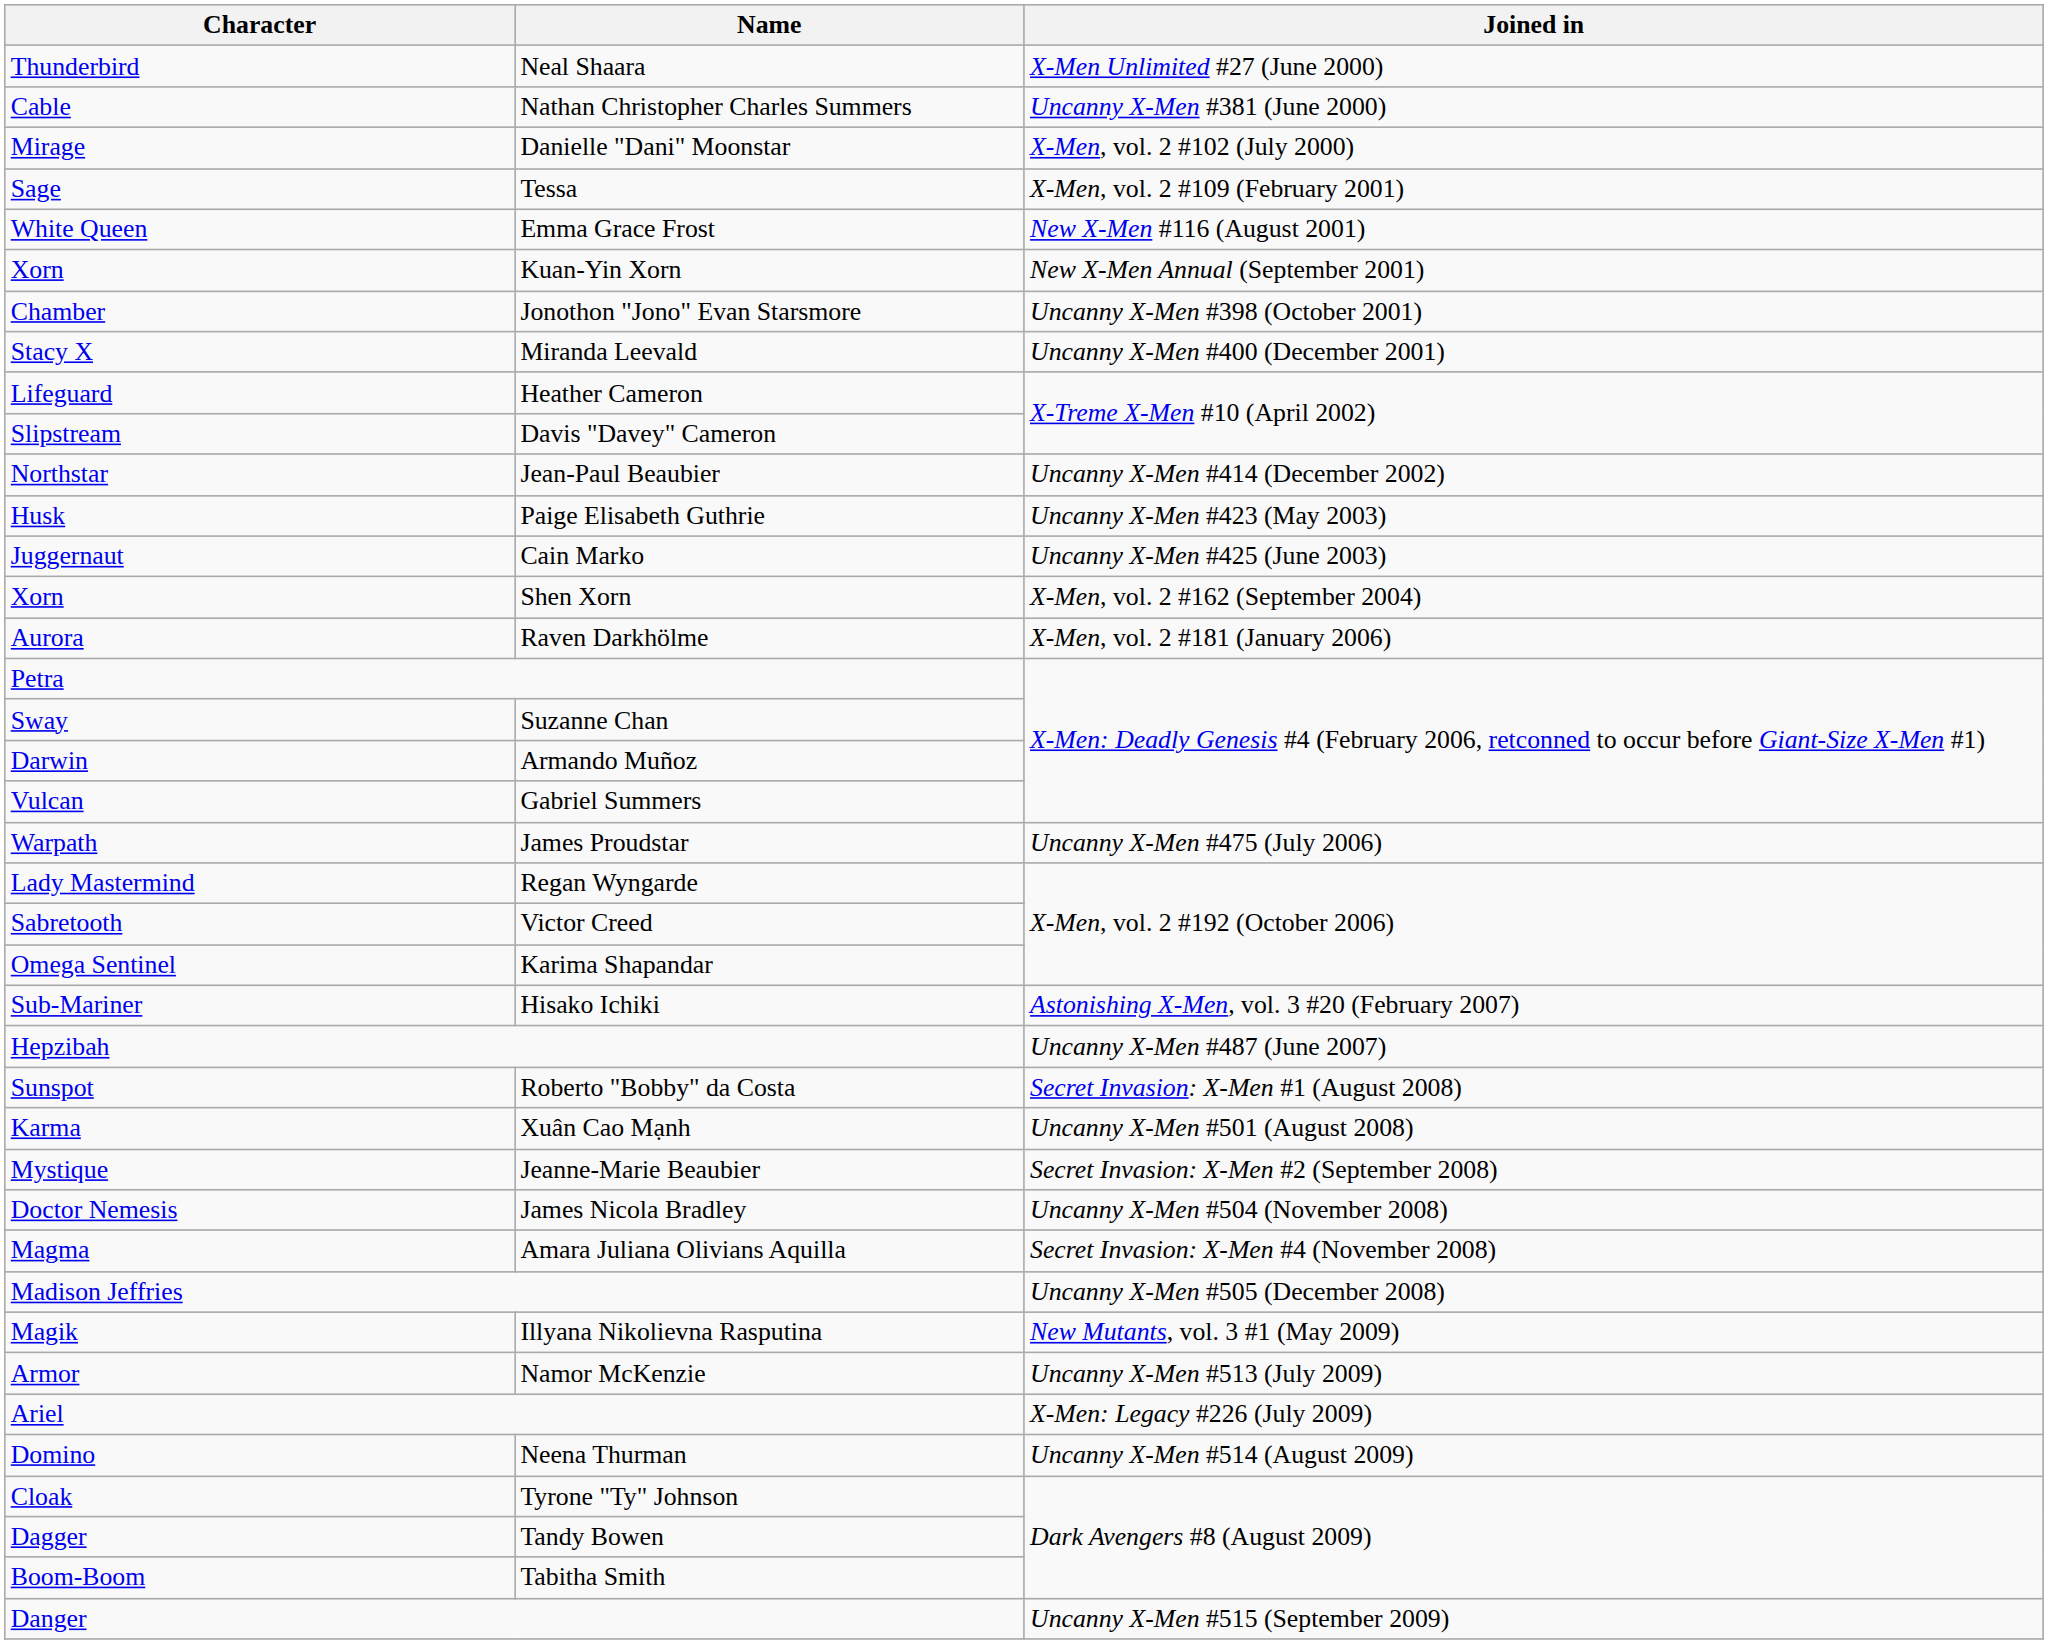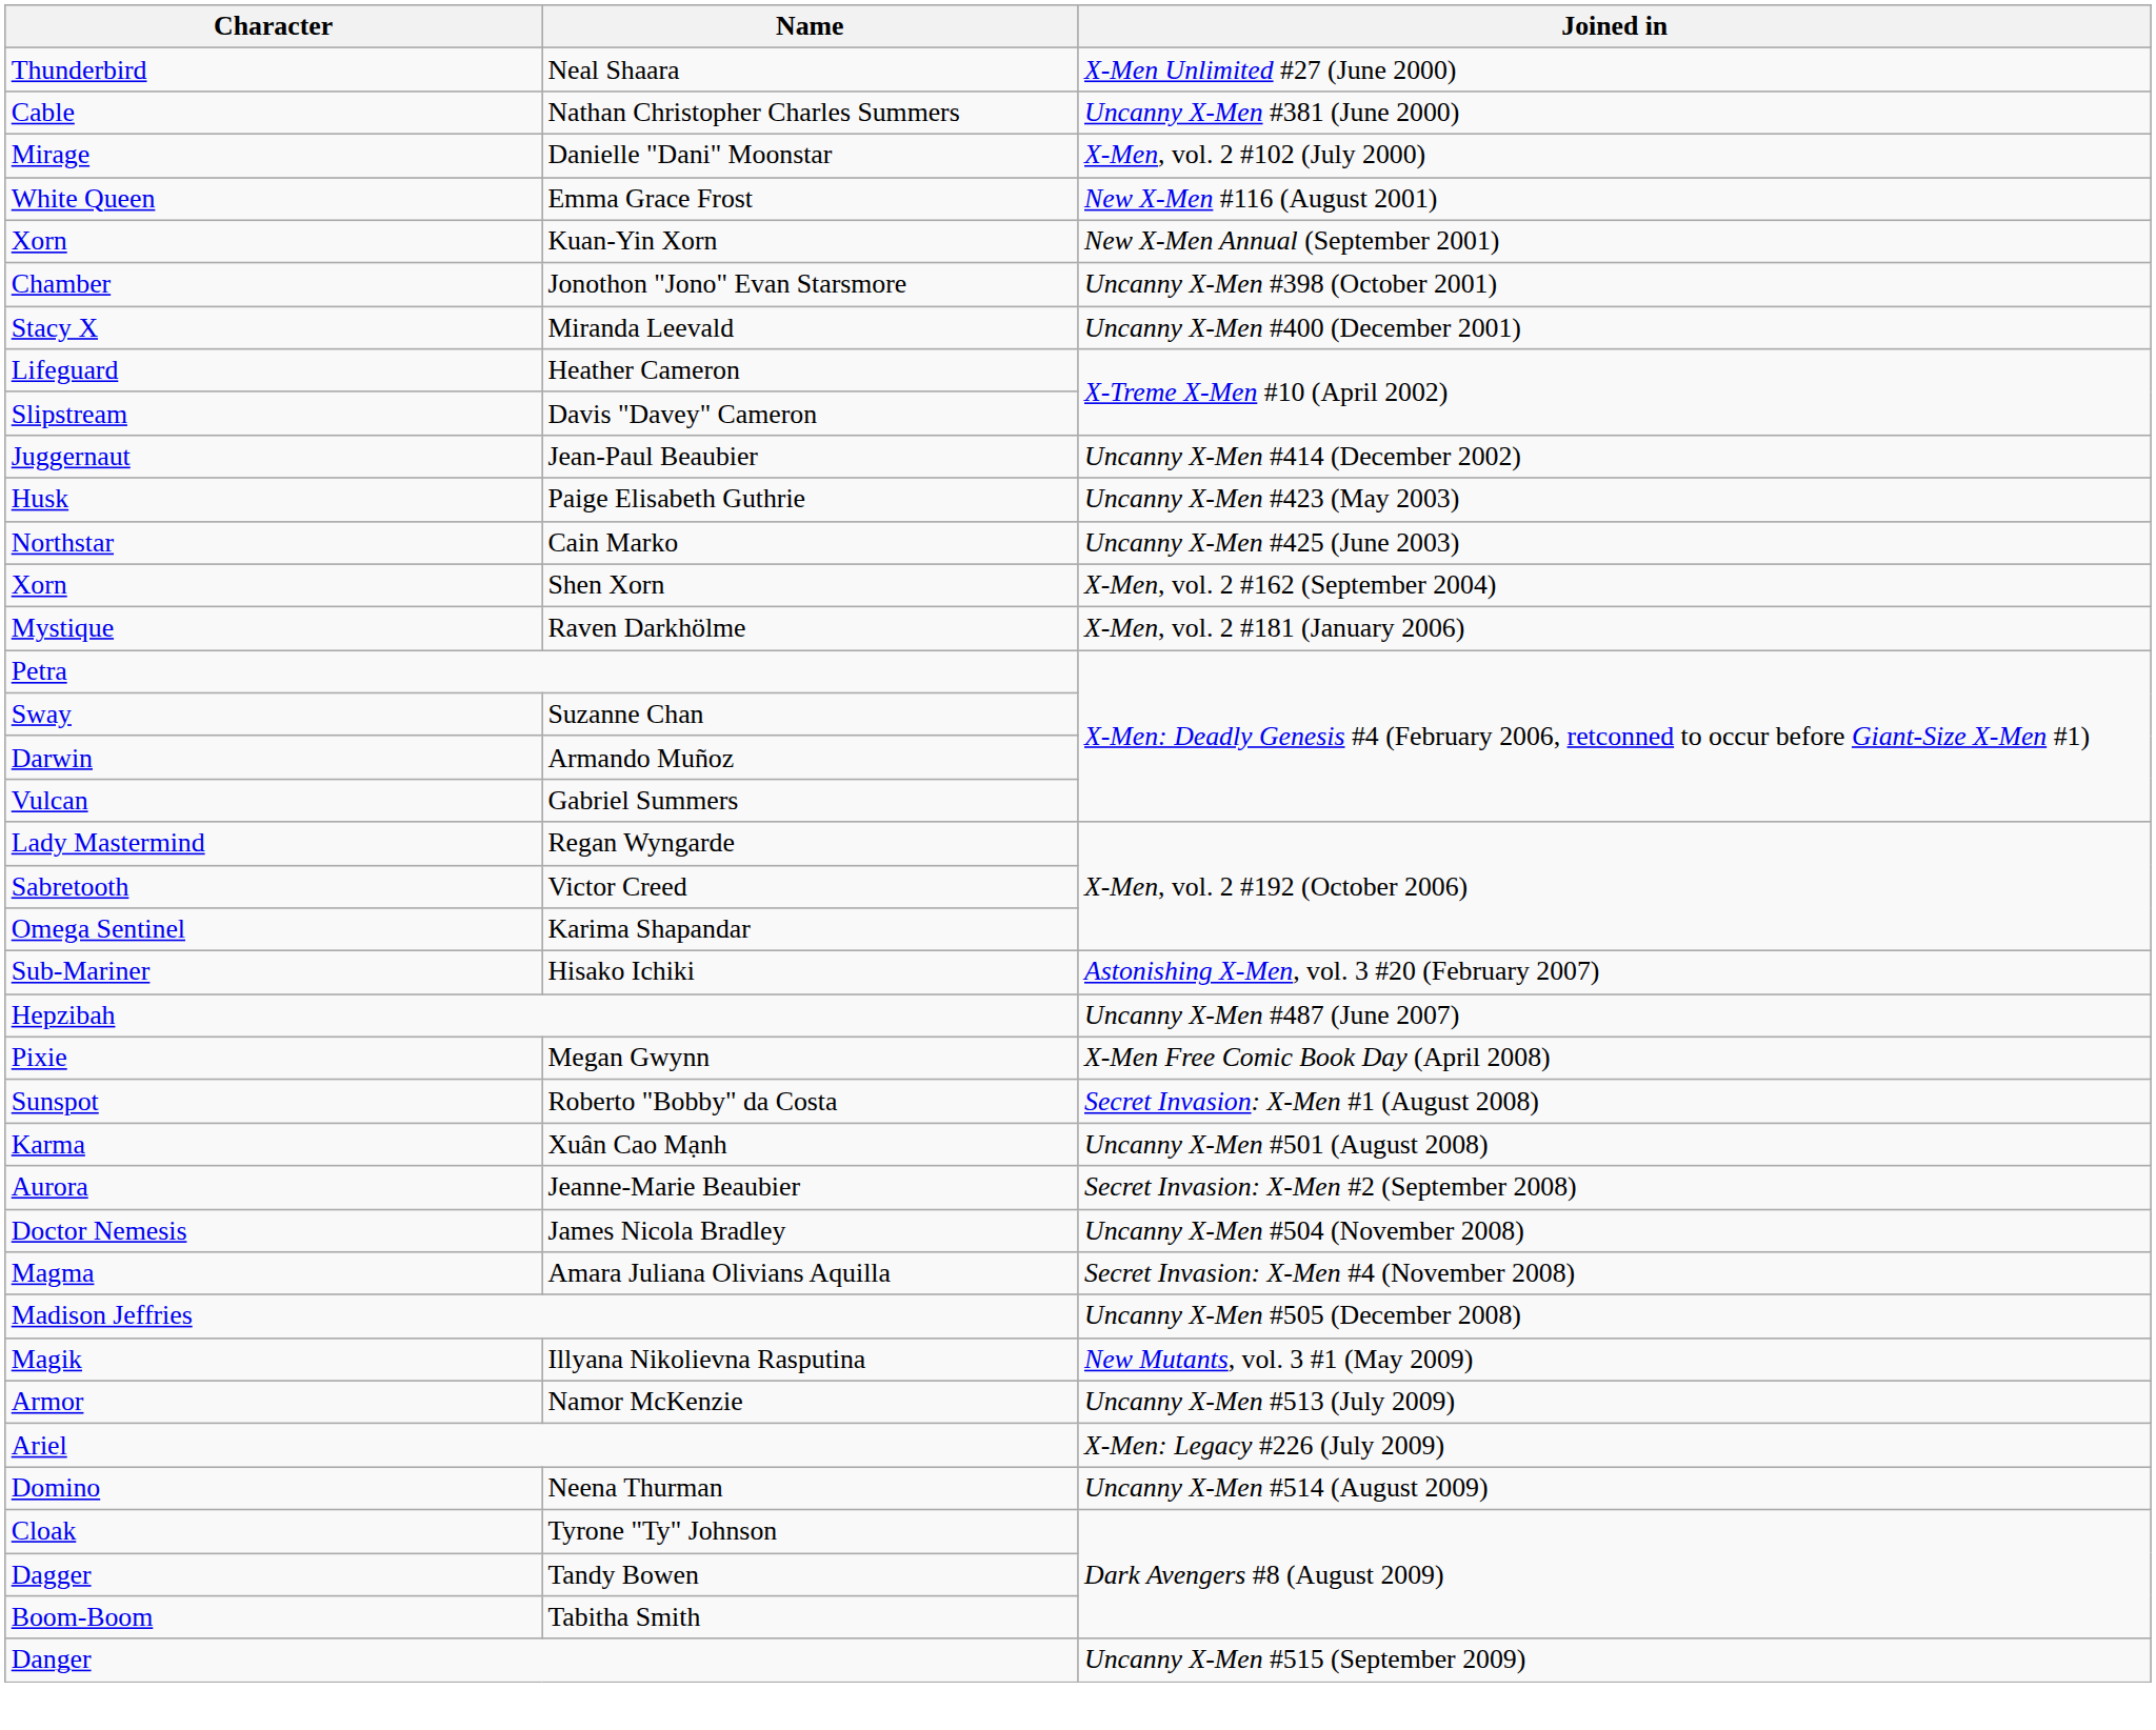- row: Sage | Tessa | X-Men, vol. 2 #109 (February 2001)
Jean-Paul Beaubier | Character: Northstar -> Juggernaut
Cain Marko | Character: Juggernaut -> Northstar
Raven Darkhölme | Character: Aurora -> Mystique
- row: Warpath | James Proudstar | Uncanny X-Men #475 (July 2006)
+ row: Pixie | Megan Gwynn | X-Men Free Comic Book Day (April 2008)
Jeanne-Marie Beaubier | Character: Mystique -> Aurora
